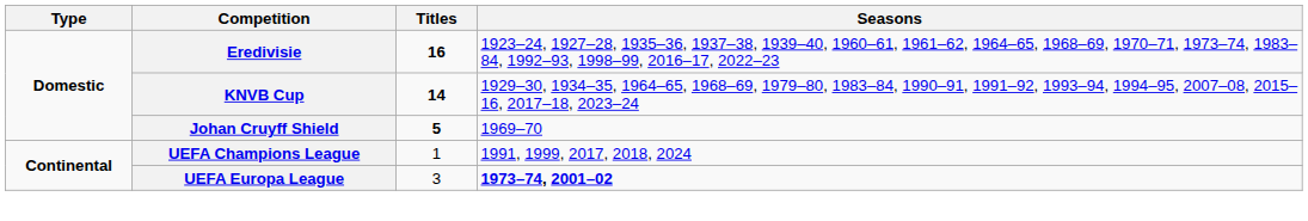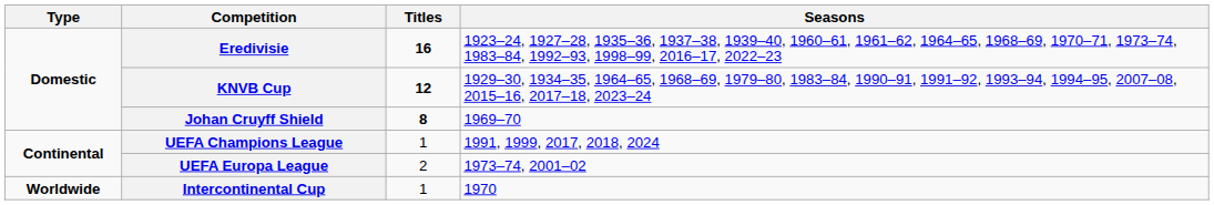KNVB Cup | Titles: 14 -> 12
Johan Cruyff Shield | Titles: 5 -> 8
UEFA Europa League | Titles: 3 -> 2
UEFA Europa League | Seasons: bold -> normal
+ row: Worldwide | Intercontinental Cup | 1 | 1970
